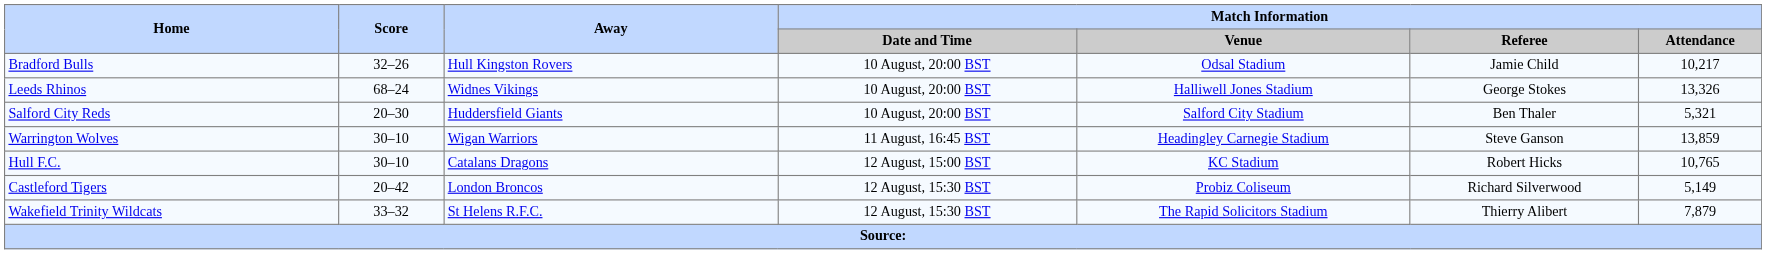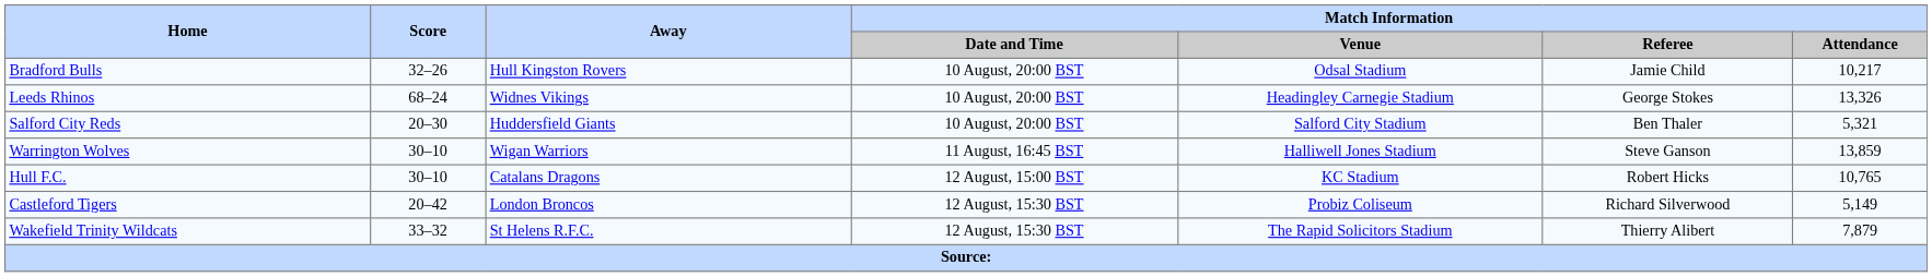Leeds Rhinos | Match Information / Venue: Halliwell Jones Stadium -> Headingley Carnegie Stadium
Warrington Wolves | Match Information / Venue: Headingley Carnegie Stadium -> Halliwell Jones Stadium
